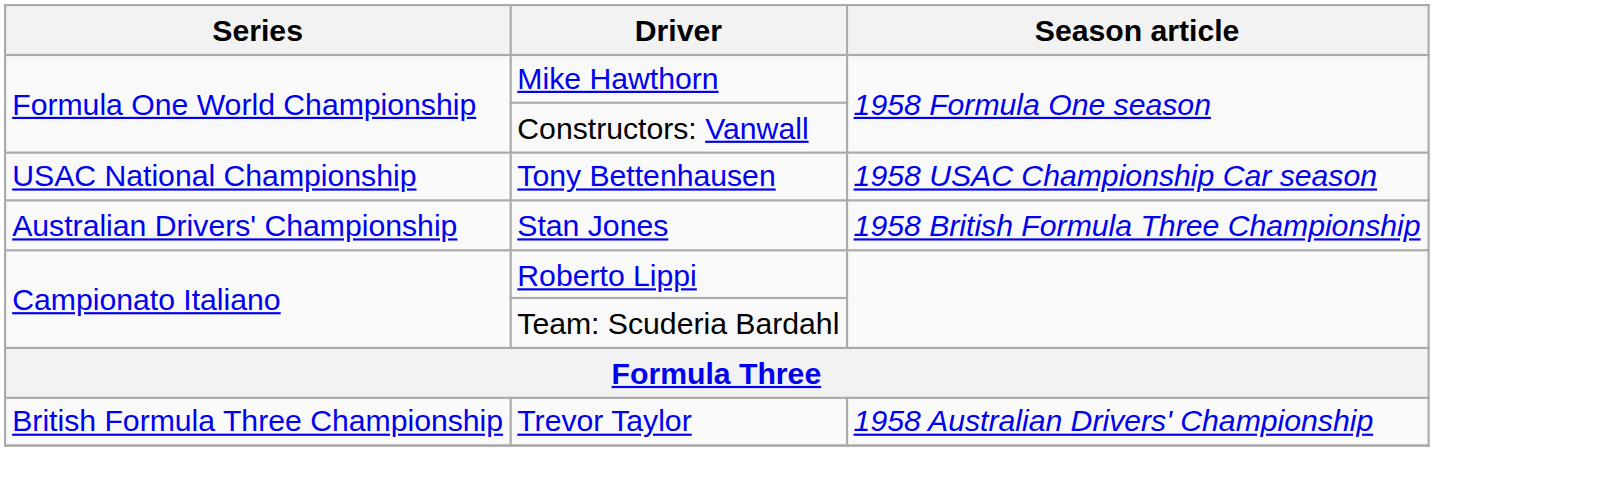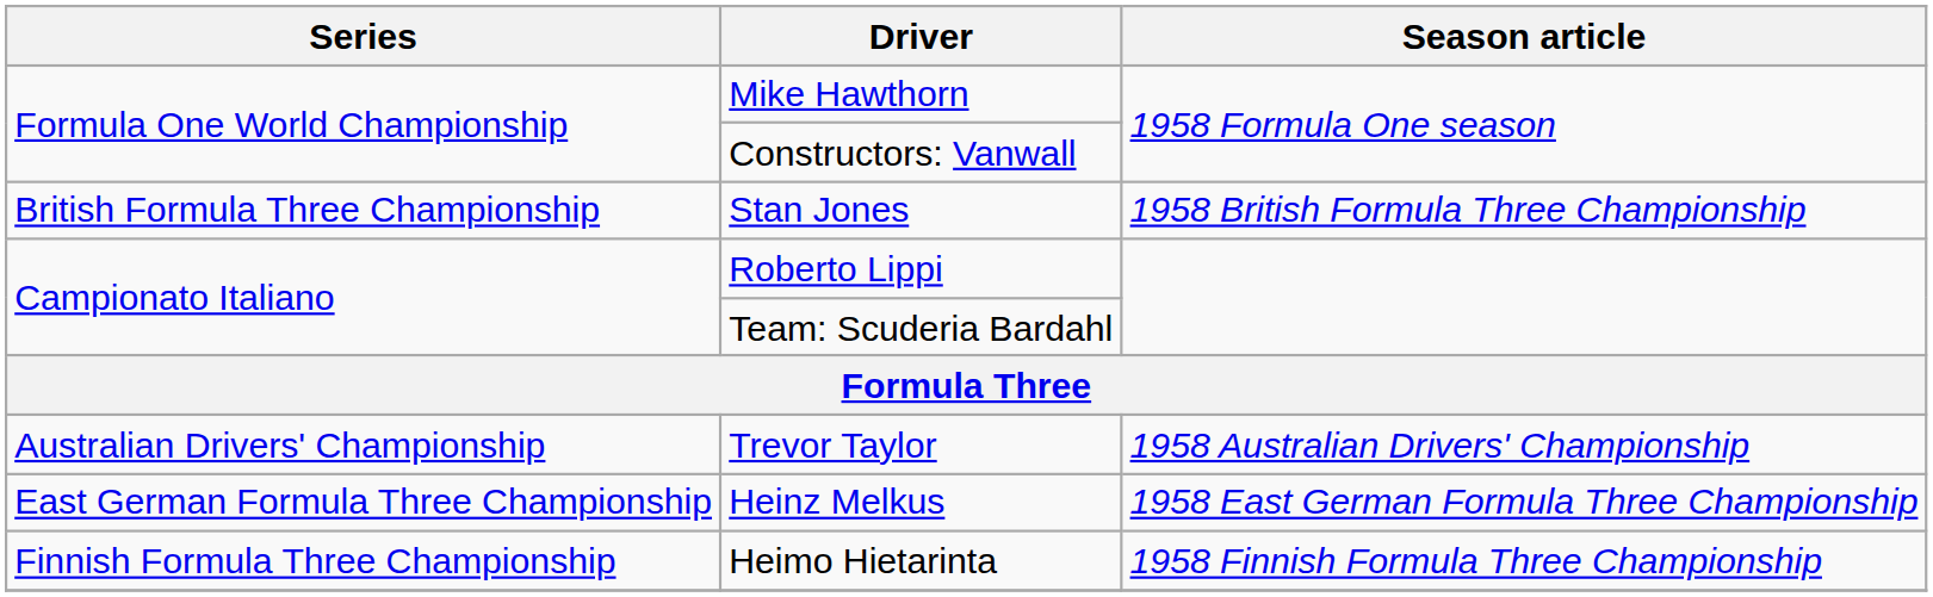- row: USAC National Championship | Tony Bettenhausen | 1958 USAC Championship Car season
Stan Jones | Series: Australian Drivers' Championship -> British Formula Three Championship
Trevor Taylor | Series: British Formula Three Championship -> Australian Drivers' Championship
+ row: East German Formula Three Championship | Heinz Melkus | 1958 East German Formula Three Championship
+ row: Finnish Formula Three Championship | Heimo Hietarinta | 1958 Finnish Formula Three Championship
